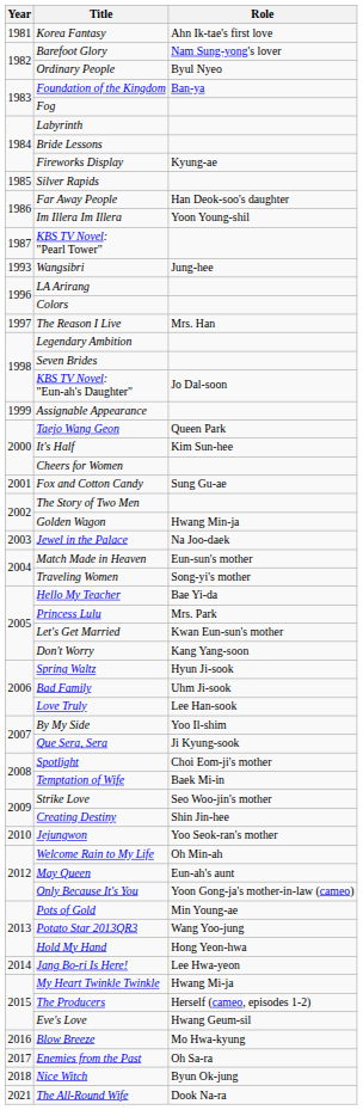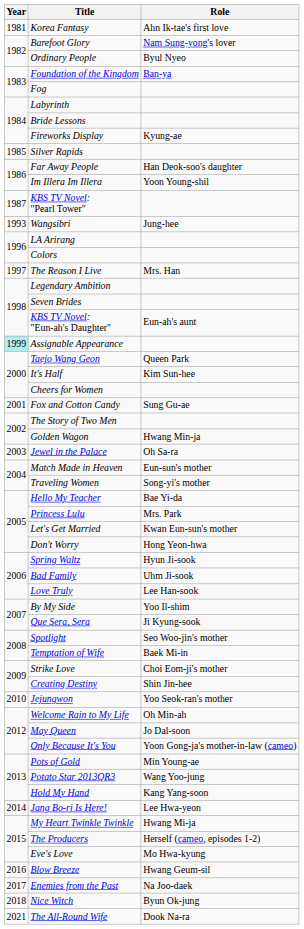KBS TV Novel: "Eun-ah's Daughter" | Role: Jo Dal-soon -> Eun-ah's aunt
Assignable Appearance | Year: no background -> paleturquoise background
Jewel in the Palace | Role: Na Joo-daek -> Oh Sa-ra
Don't Worry | Role: Kang Yang-soon -> Hong Yeon-hwa
Spotlight | Role: Choi Eom-ji's mother -> Seo Woo-jin's mother
Strike Love | Role: Seo Woo-jin's mother -> Choi Eom-ji's mother
May Queen | Role: Eun-ah's aunt -> Jo Dal-soon
Hold My Hand | Role: Hong Yeon-hwa -> Kang Yang-soon
Eve's Love | Role: Hwang Geum-sil -> Mo Hwa-kyung
Blow Breeze | Role: Mo Hwa-kyung -> Hwang Geum-sil
Enemies from the Past | Role: Oh Sa-ra -> Na Joo-daek
